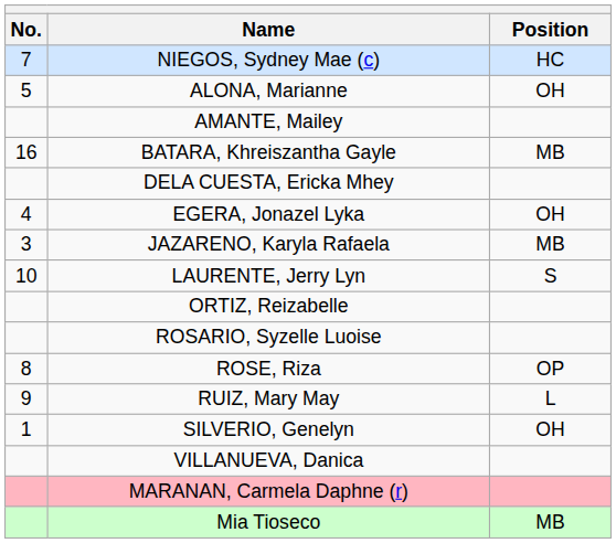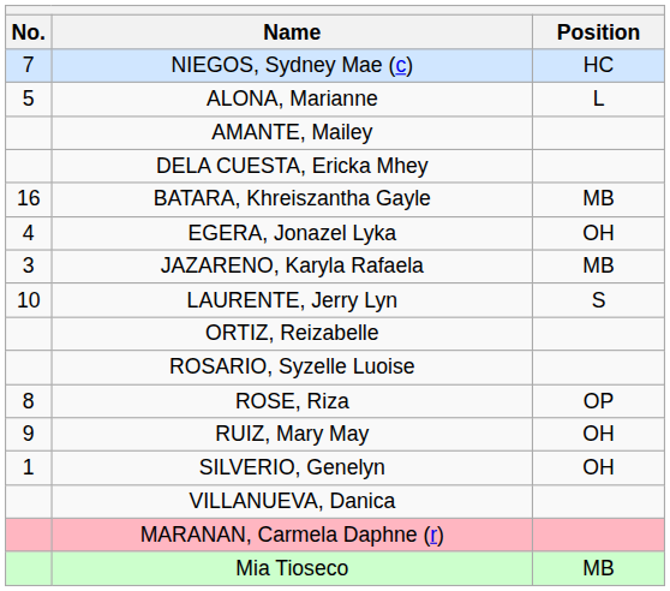ALONA, Marianne | Position: OH -> L
rows swapped: BATARA, Khreiszantha Gayle <-> DELA CUESTA, Ericka Mhey
RUIZ, Mary May | Position: L -> OH
